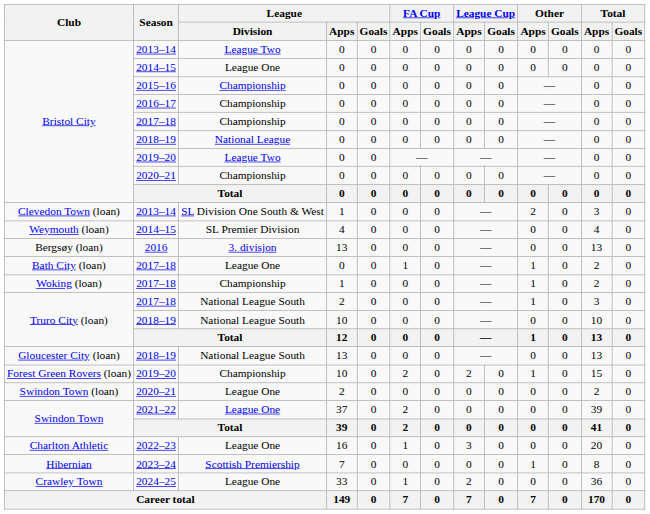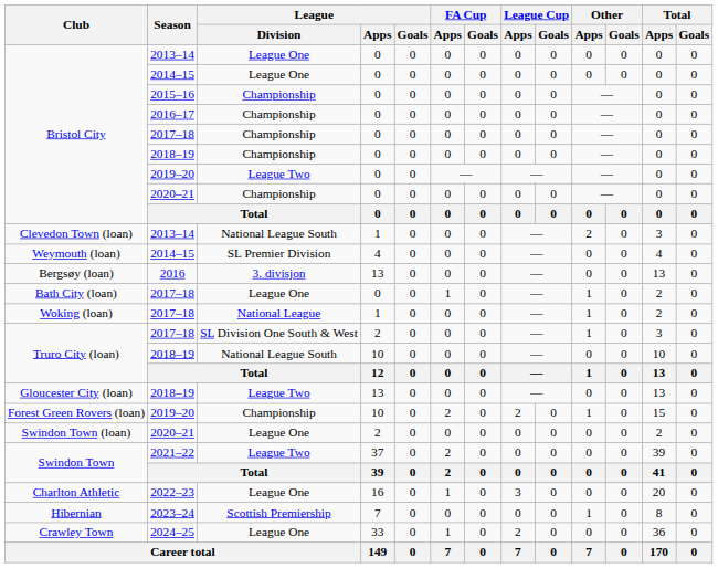Bristol City / 2013–14 | League / Division: League Two -> League One
Bristol City / 2018–19 | League / Division: National League -> Championship
Clevedon Town (loan) | League / Division: SL Division One South & West -> National League South
Woking (loan) | League / Division: Championship -> National League
Truro City (loan) / 2017–18 | League / Division: National League South -> SL Division One South & West
Gloucester City (loan) | League / Division: National League South -> League Two
Swindon Town / 2021–22 | League / Division: League One -> League Two
